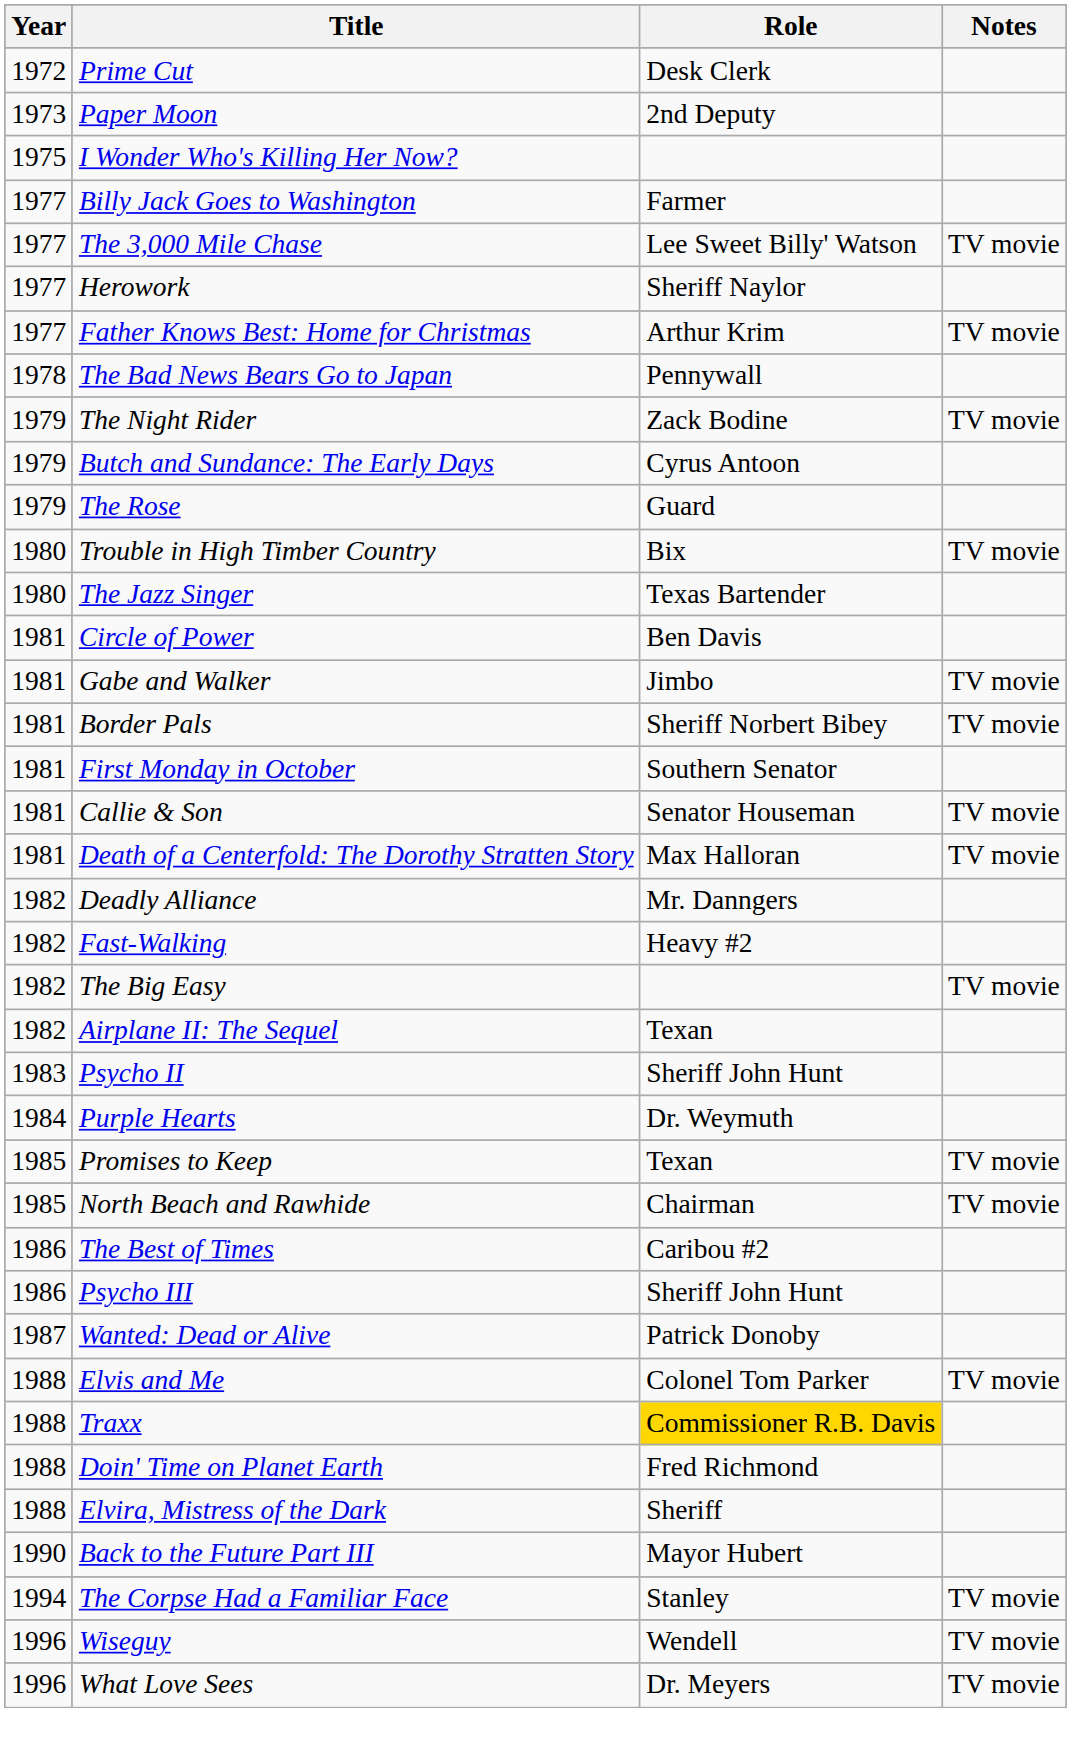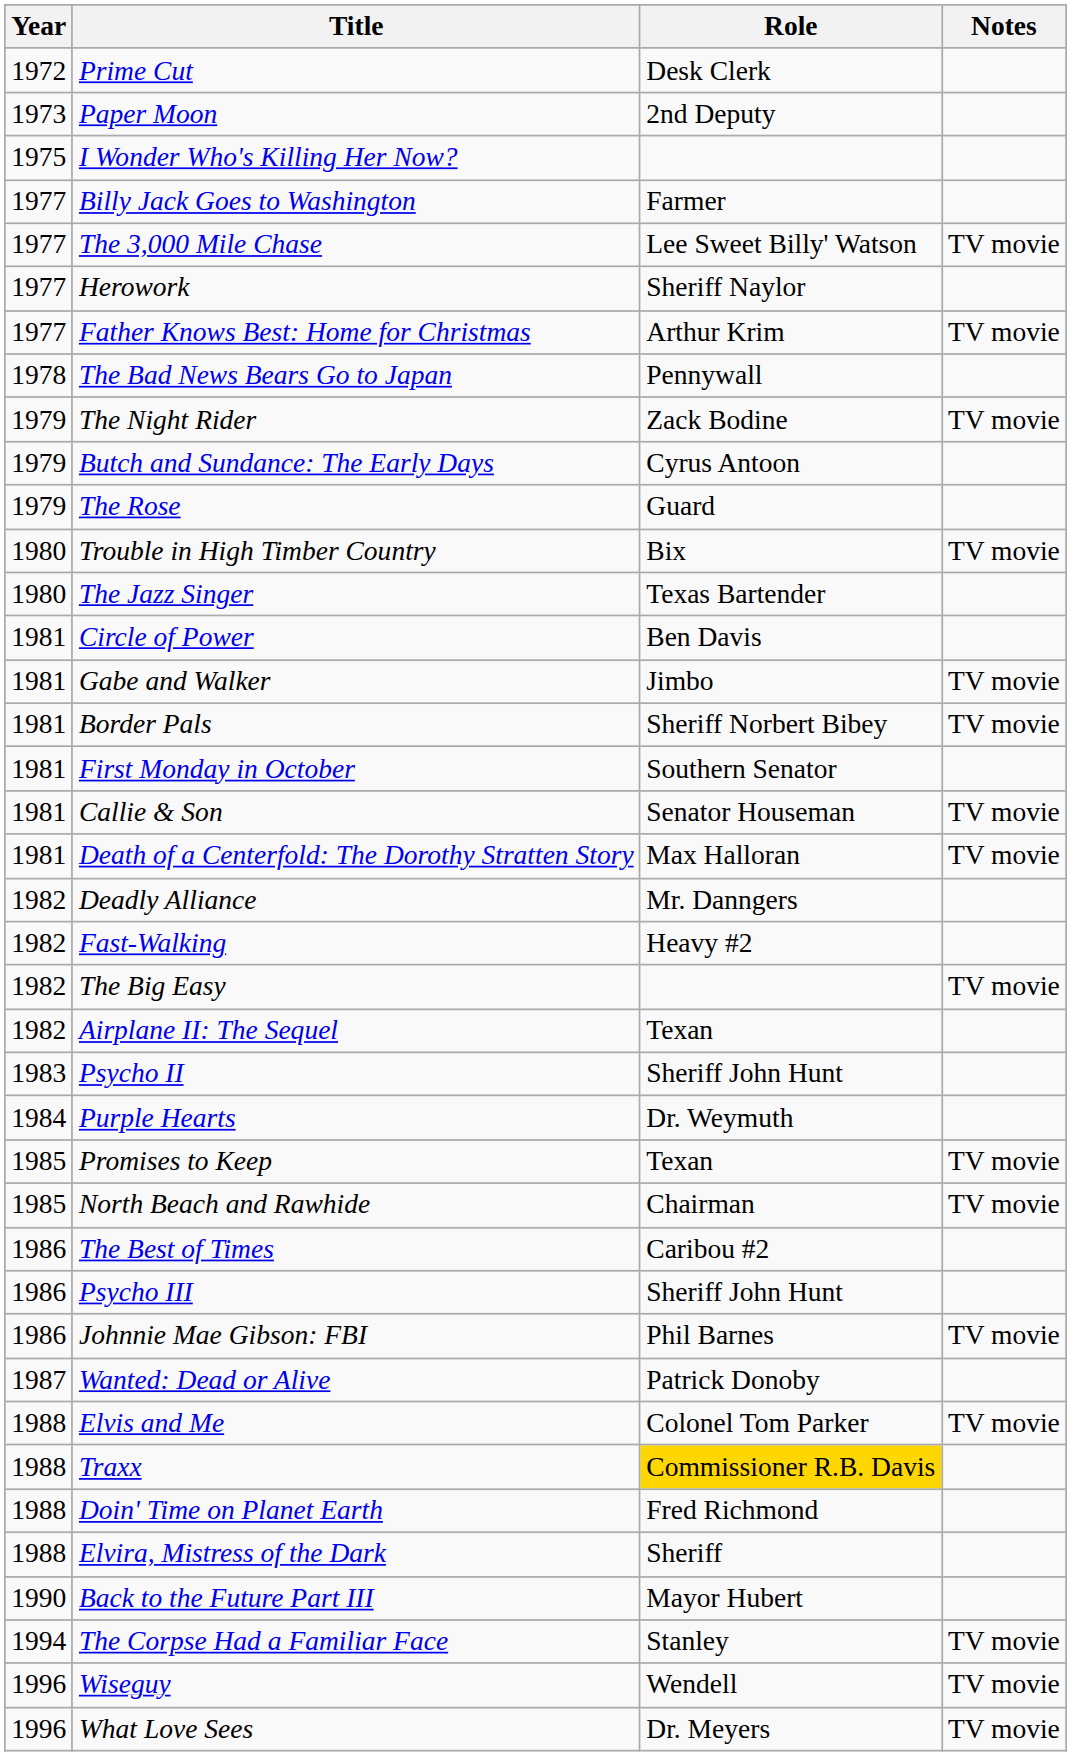+ row: 1986 | Johnnie Mae Gibson: FBI | Phil Barnes | TV movie
